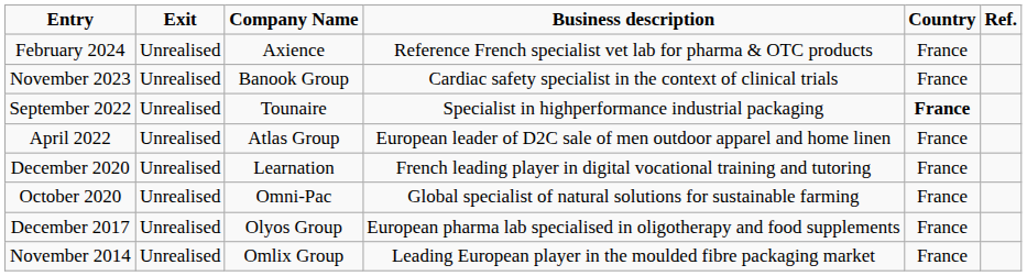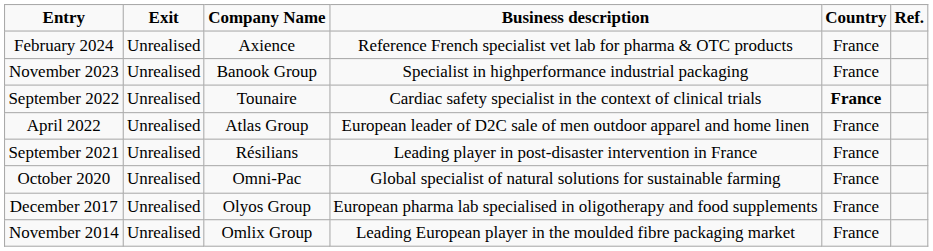November 2023 | Business description: Cardiac safety specialist in the context of clinical trials -> Specialist in highperformance industrial packaging
September 2022 | Business description: Specialist in highperformance industrial packaging -> Cardiac safety specialist in the context of clinical trials
+ row: September 2021 | Unrealised | Résilians | Leading player in post-disaster intervention in France | France
- row: December 2020 | Unrealised | Learnation | French leading player in digital vocational training and tutoring | France
